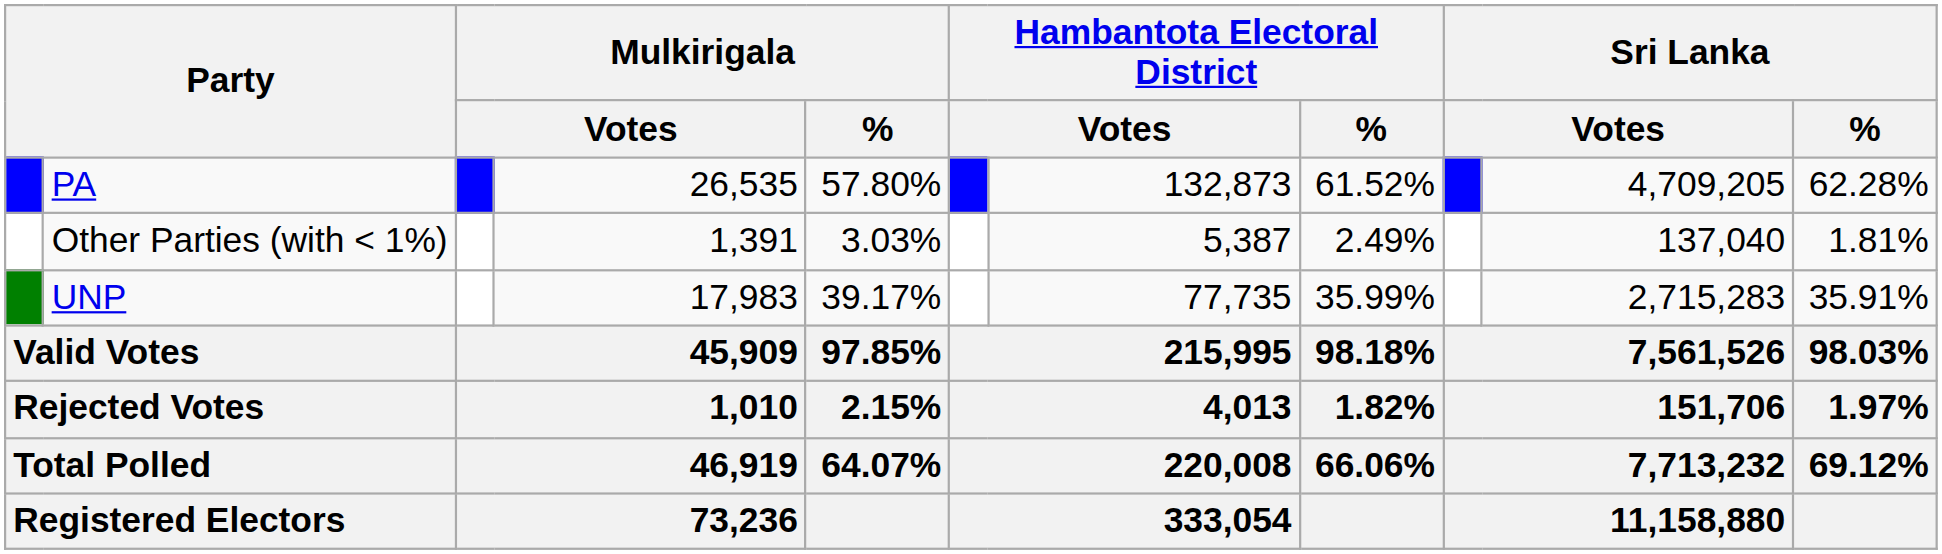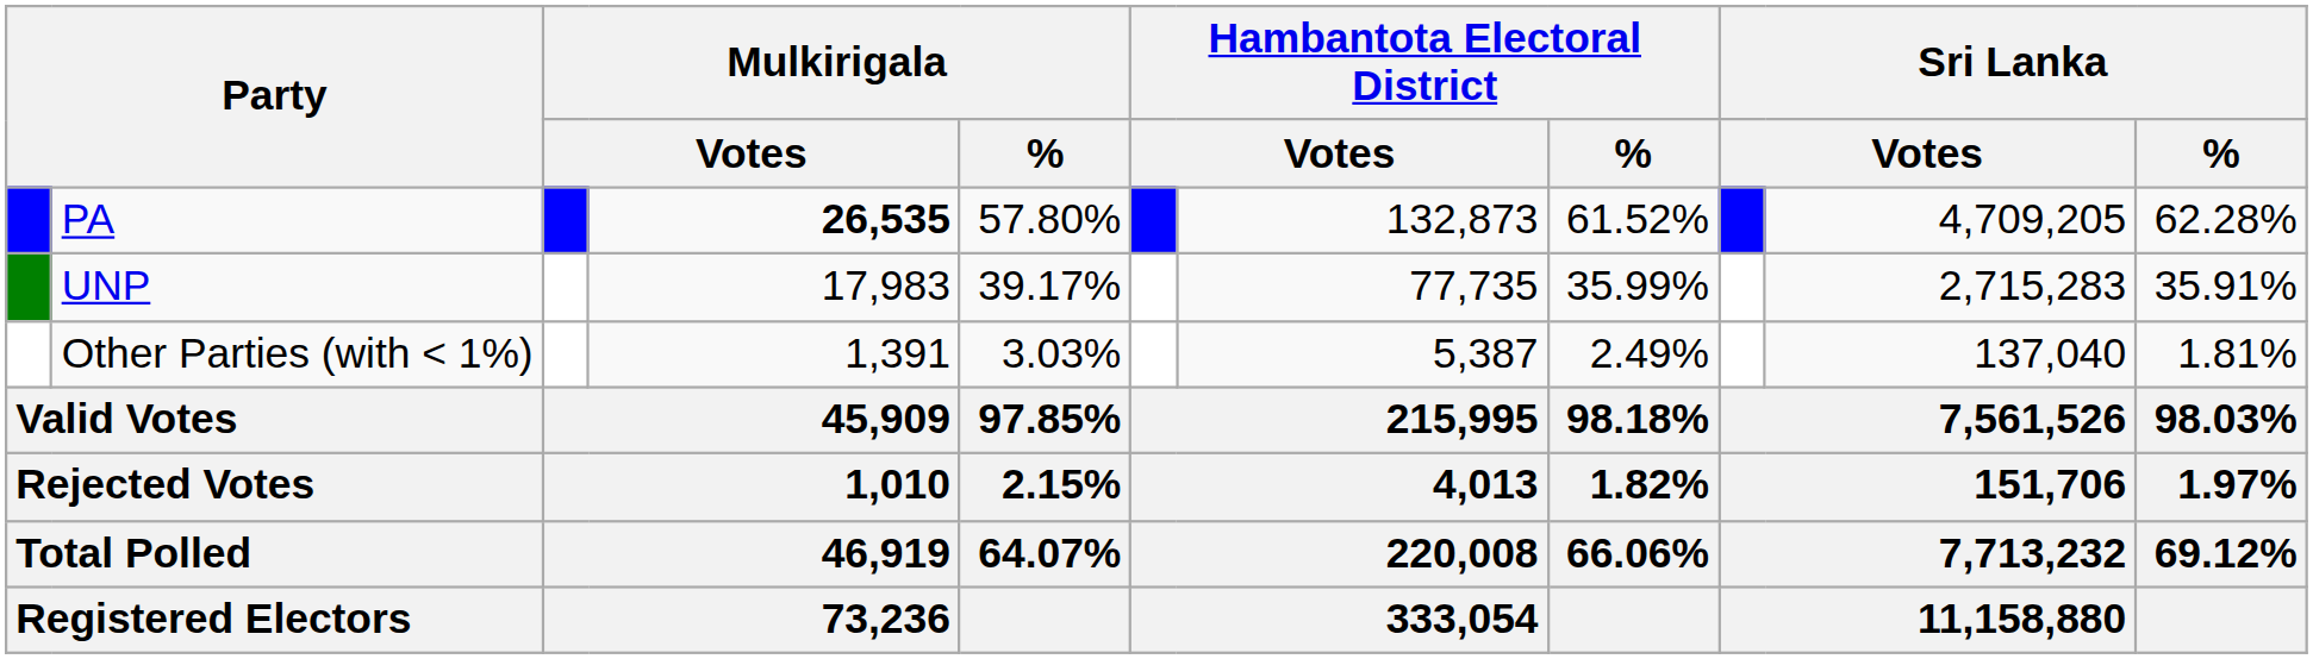PA | column 4: normal -> bold
rows swapped: UNP <-> Other Parties (with < 1%)
